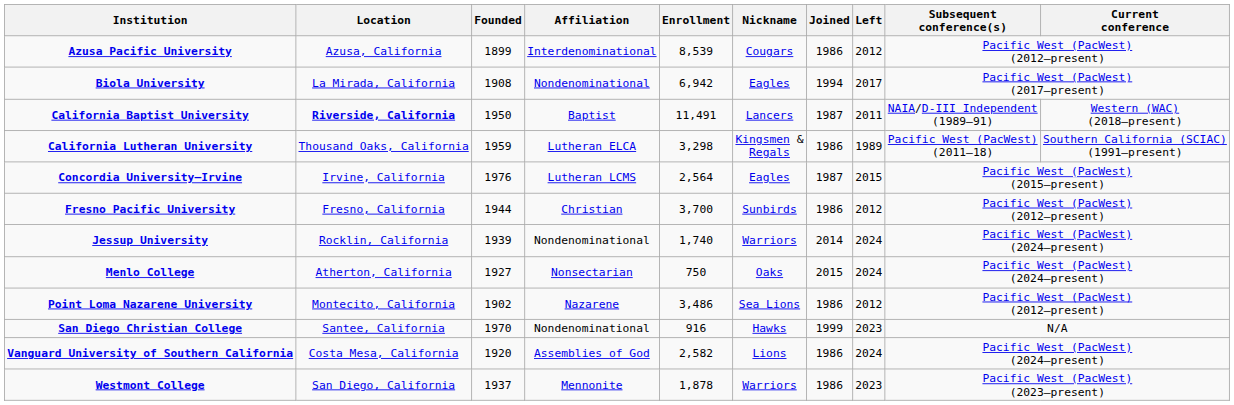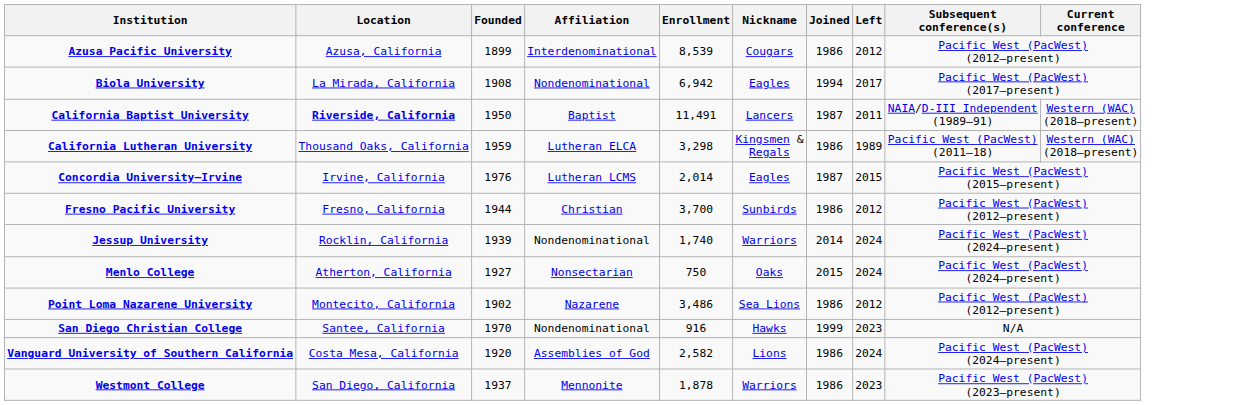California Lutheran University | Current conference: Southern California (SCIAC) (1991–present) -> Western (WAC) (2018–present)
Concordia University–Irvine | Enrollment: 2,564 -> 2,014
